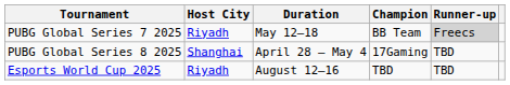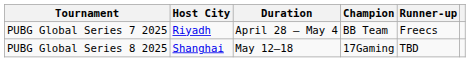PUBG Global Series 7 2025 | Duration: May 12–18 -> April 28 – May 4
PUBG Global Series 7 2025 | Runner-up: lightgrey background -> no background
PUBG Global Series 8 2025 | Duration: April 28 – May 4 -> May 12–18
- row: Esports World Cup 2025 | Riyadh | August 12–16 | TBD | TBD
